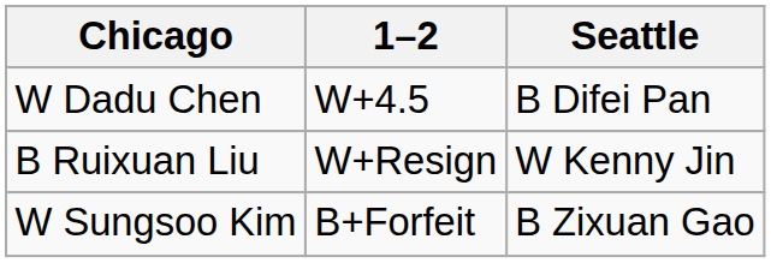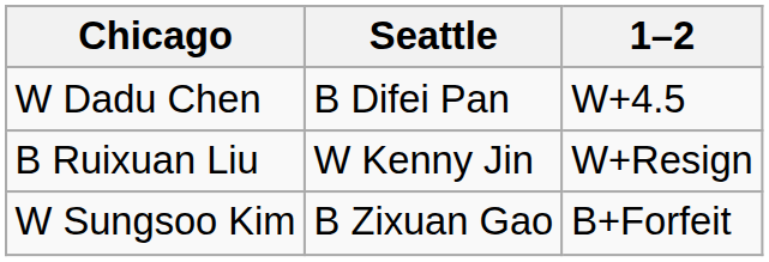columns swapped: 1–2 <-> Seattle
